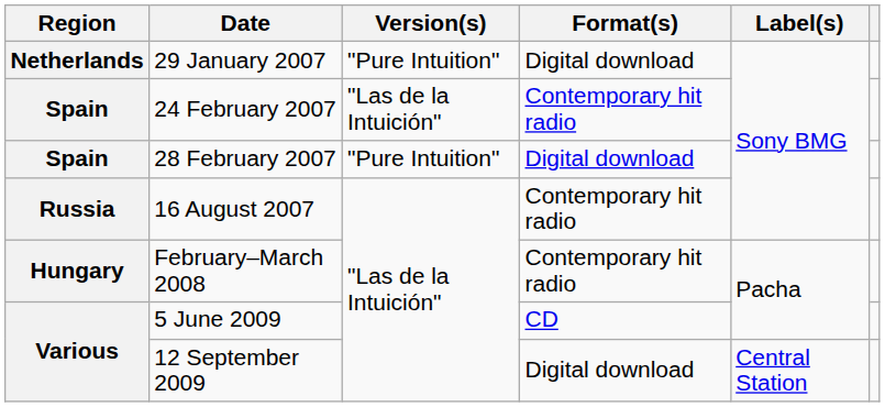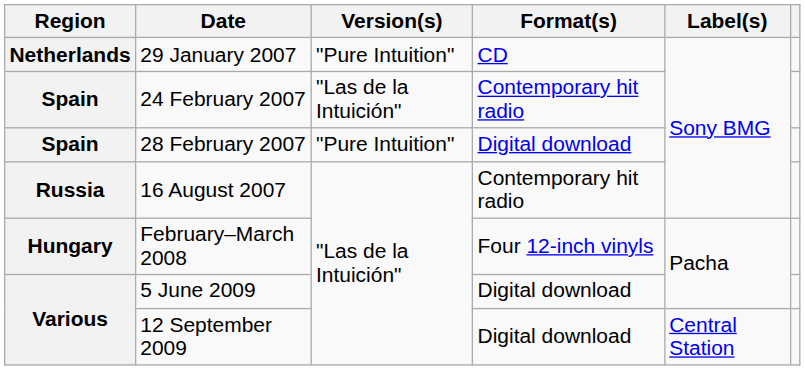29 January 2007 | Format(s): Digital download -> CD
February–March 2008 | Format(s): Contemporary hit radio -> Four 12-inch vinyls
5 June 2009 | Format(s): CD -> Digital download
